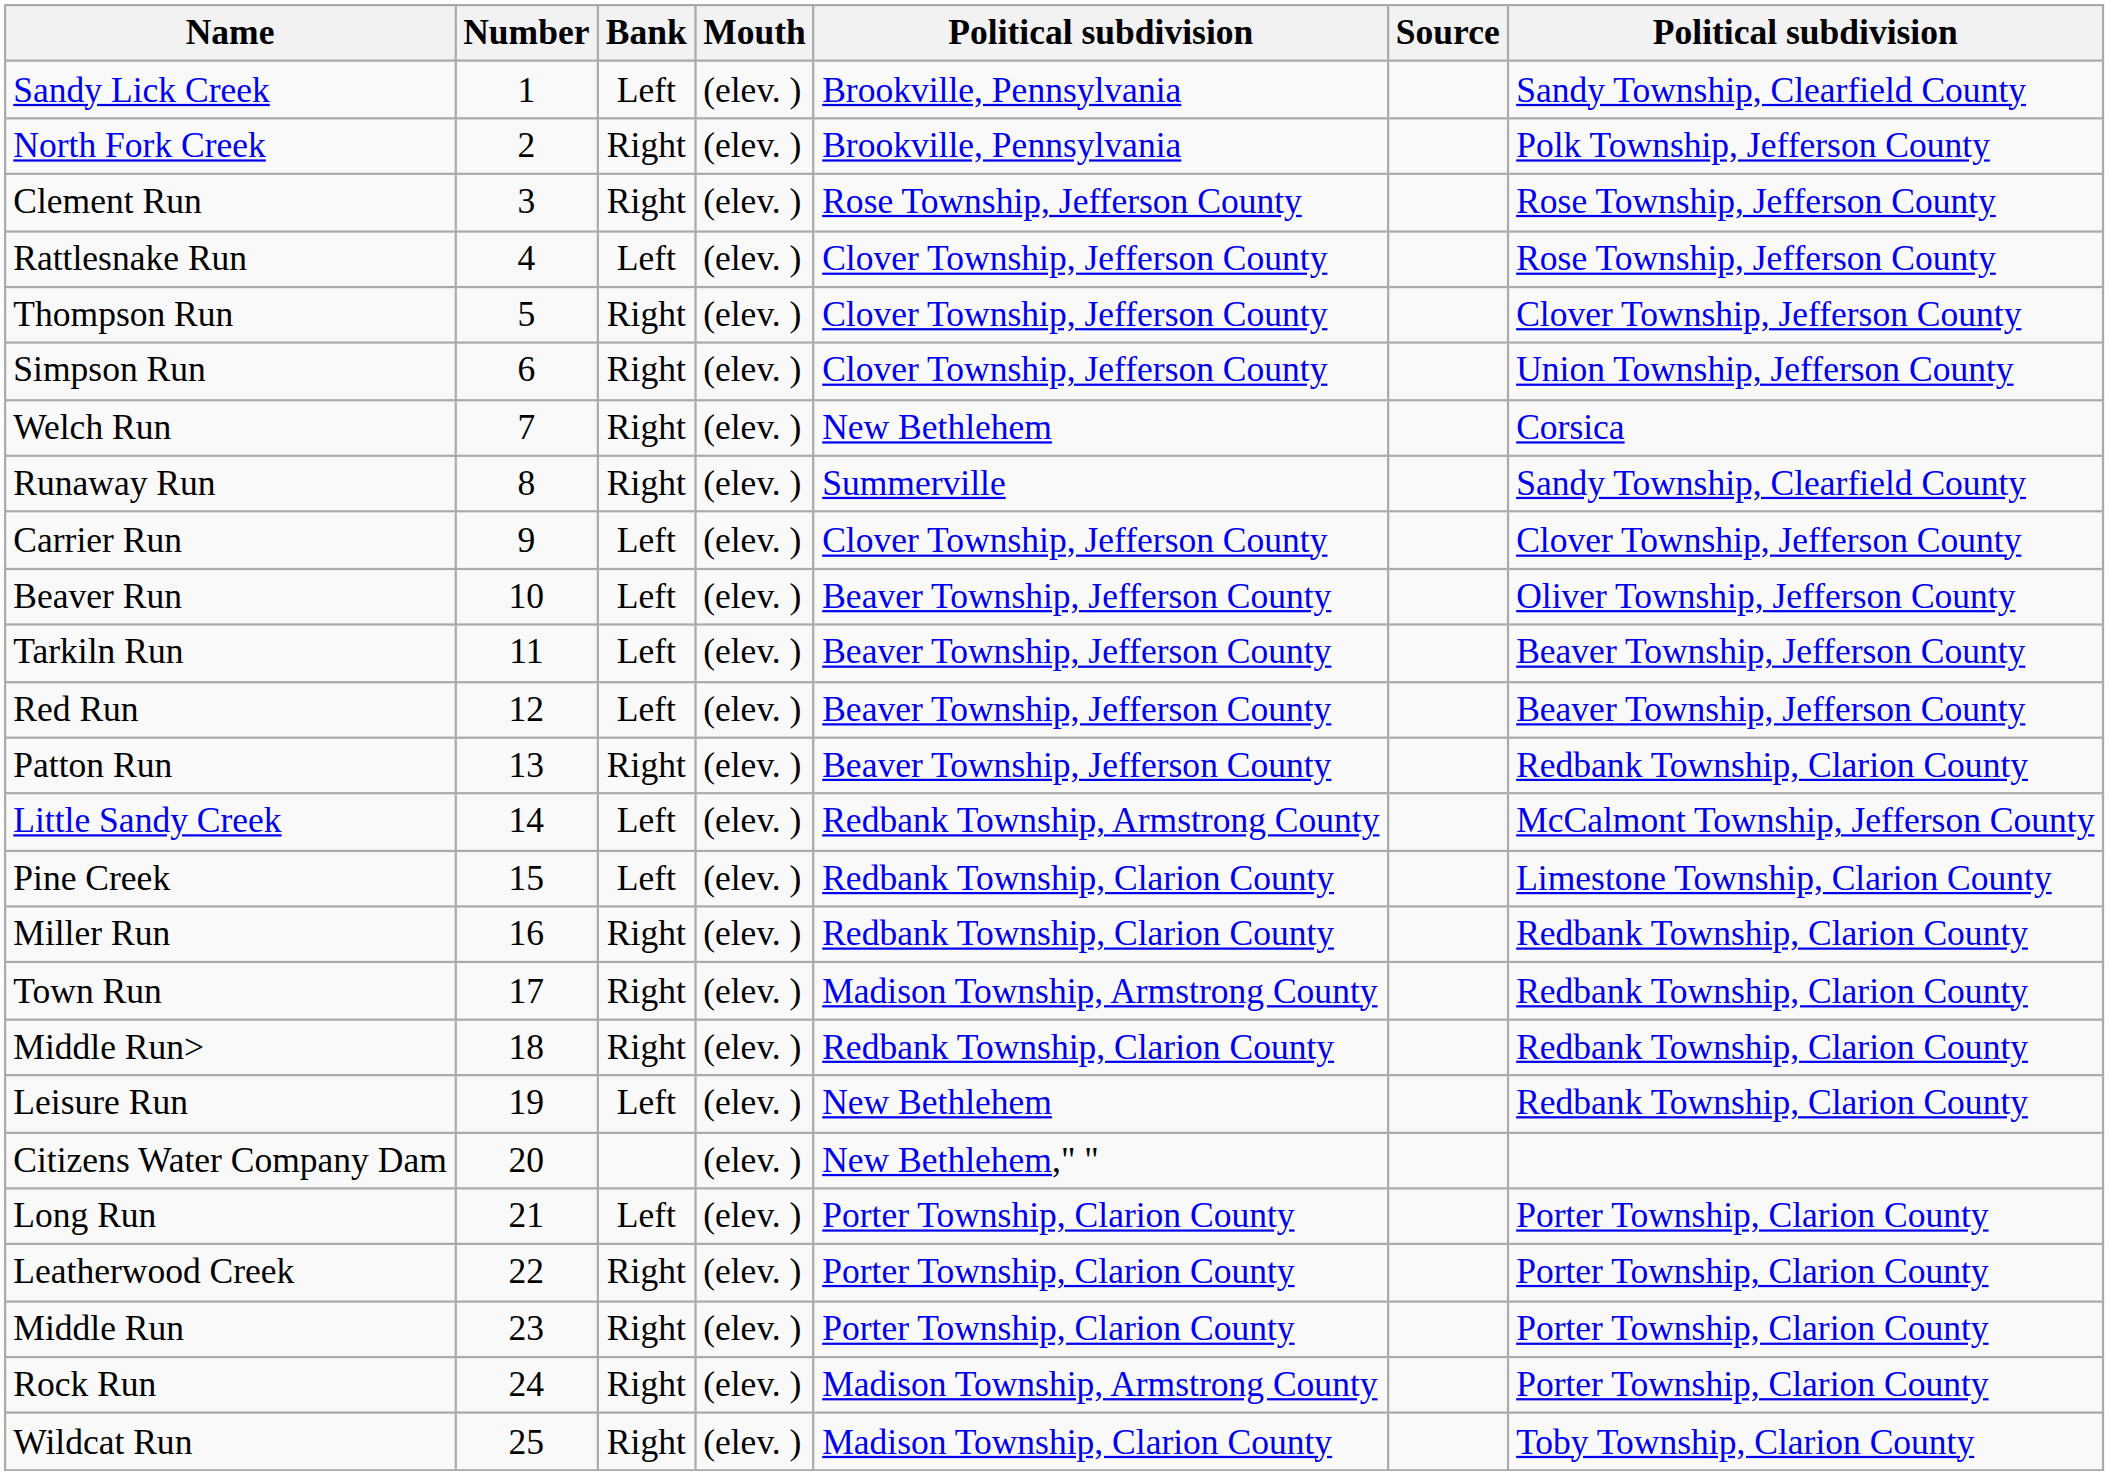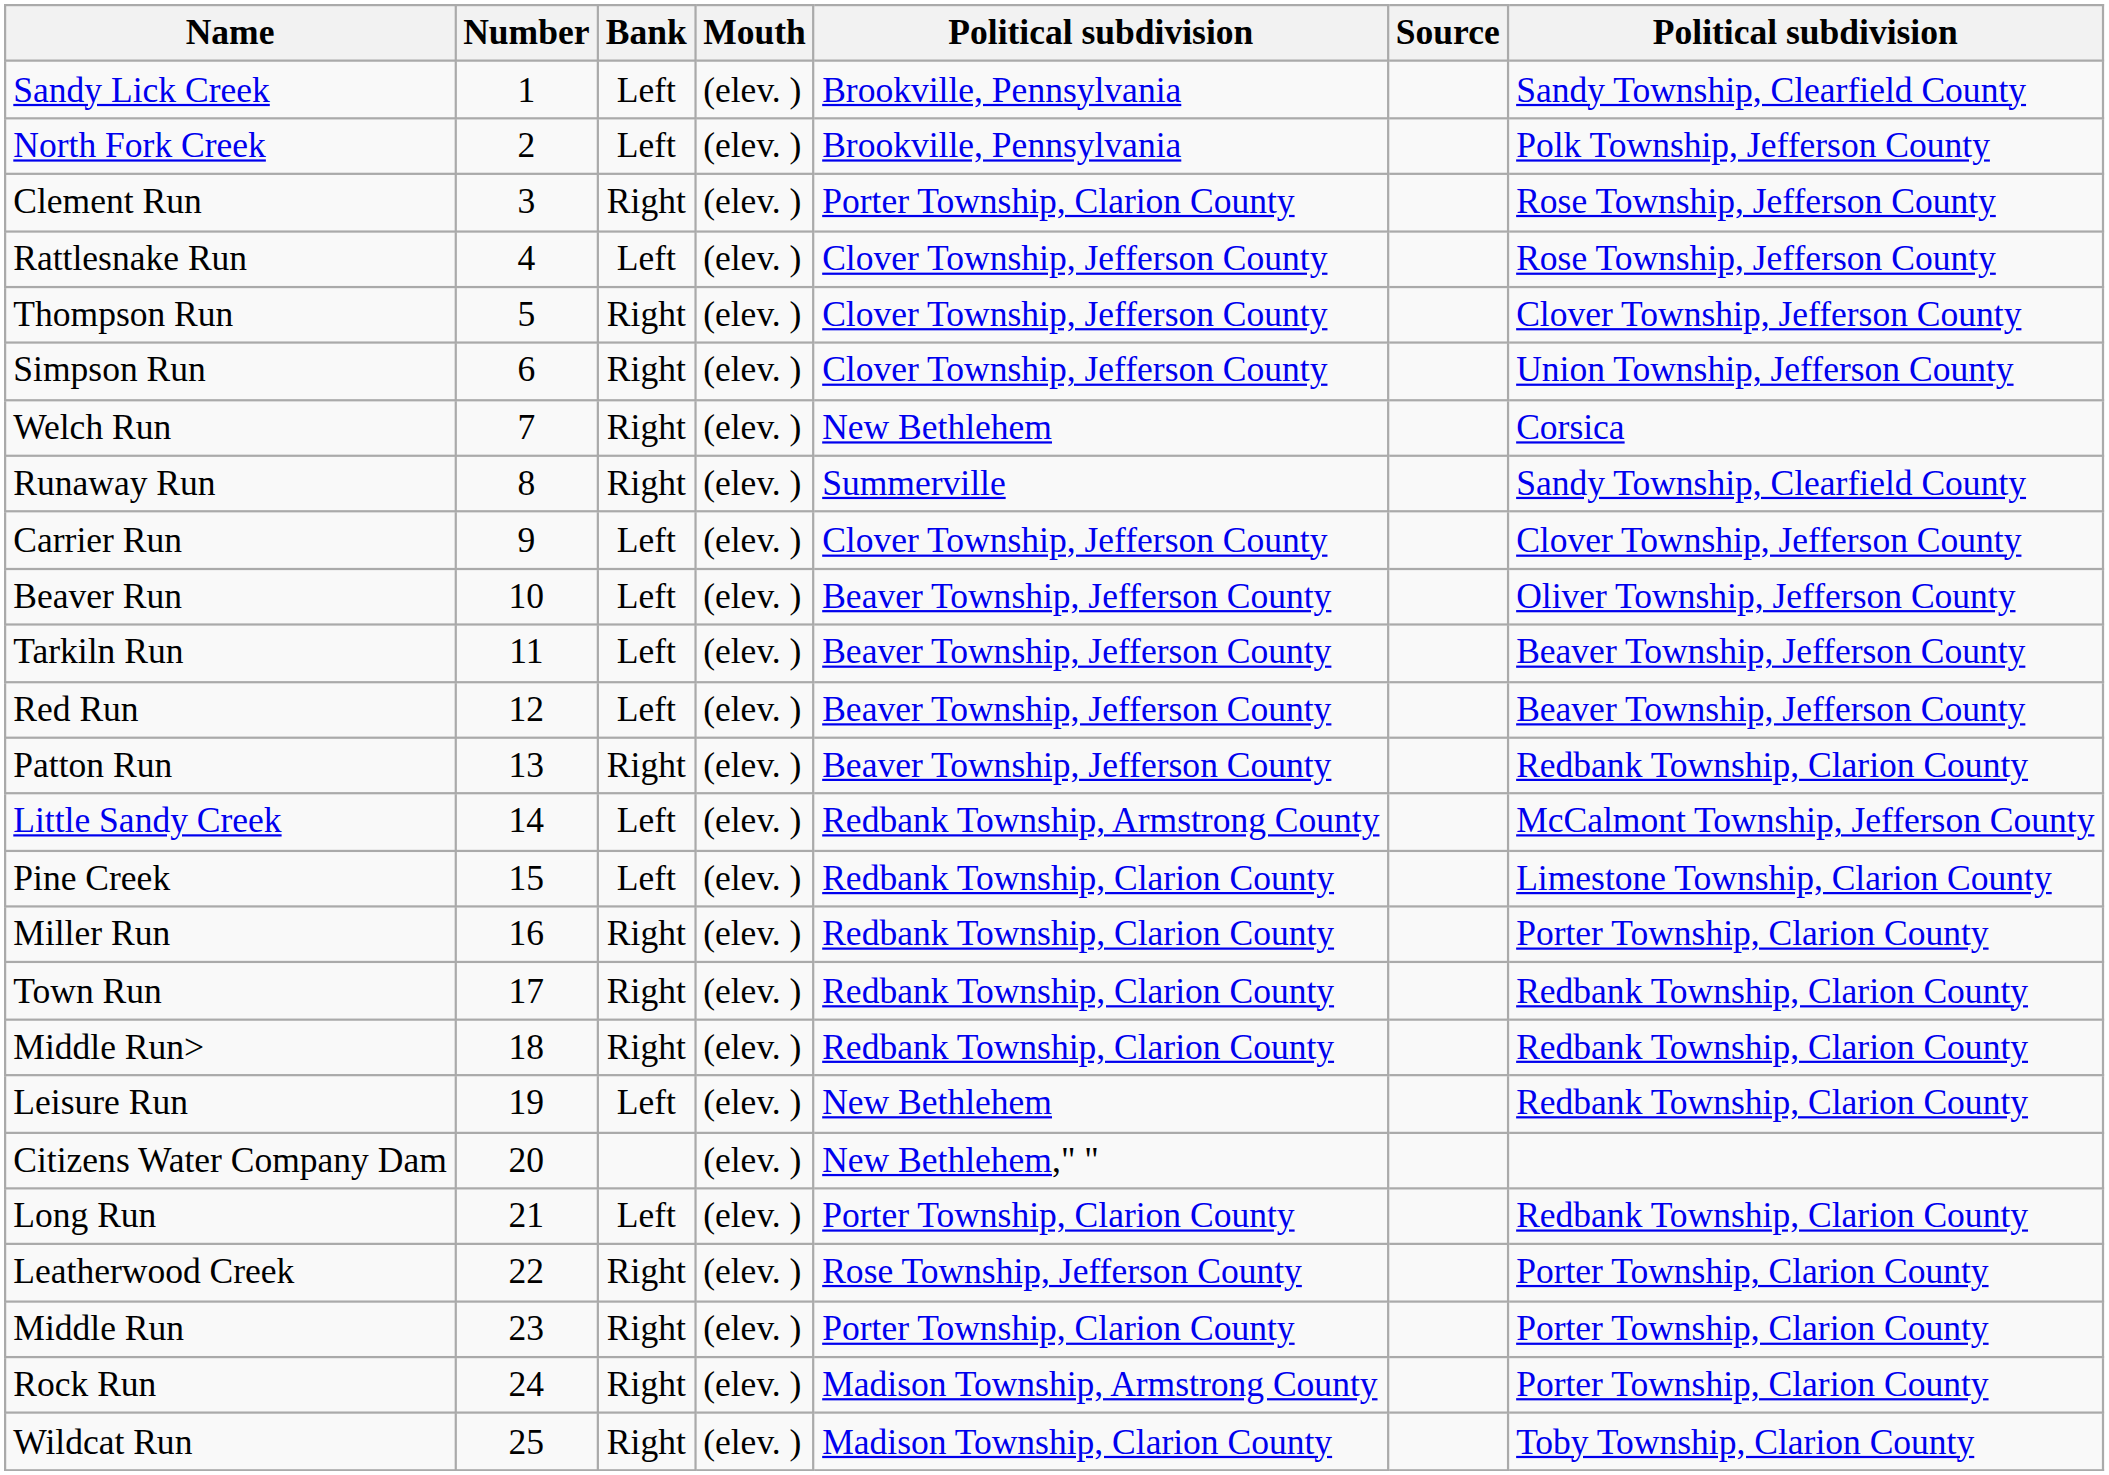North Fork Creek | Bank: Right -> Left
Clement Run | column 5: Rose Township, Jefferson County -> Porter Township, Clarion County
Miller Run | column 7: Redbank Township, Clarion County -> Porter Township, Clarion County
Town Run | column 5: Madison Township, Armstrong County -> Redbank Township, Clarion County
Long Run | column 7: Porter Township, Clarion County -> Redbank Township, Clarion County
Leatherwood Creek | column 5: Porter Township, Clarion County -> Rose Township, Jefferson County
